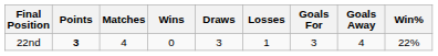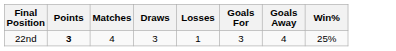- column: Wins | 0
22nd | Win%: 22% -> 25%
